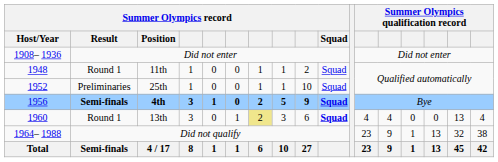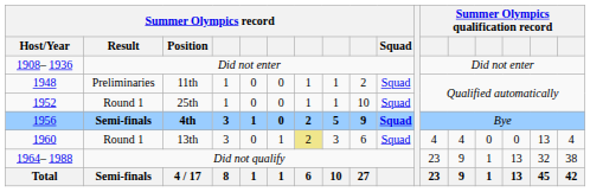11th | Summer Olympics record / Result: Round 1 -> Preliminaries
25th | Summer Olympics record / Result: Preliminaries -> Round 1
13th | Summer Olympics record / Squad: bold -> normal
